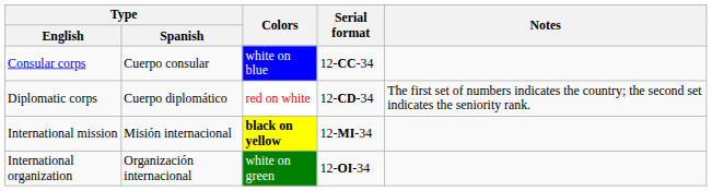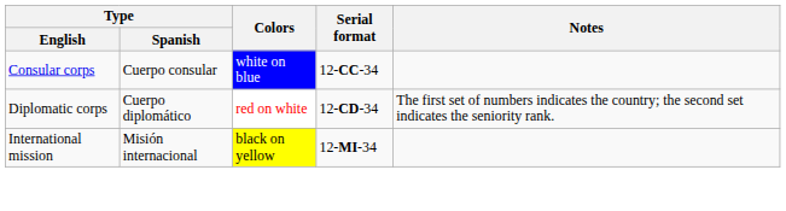International mission | Colors: bold -> normal
- row: International organization | Organización internacional | white on green | 12-OI-34
